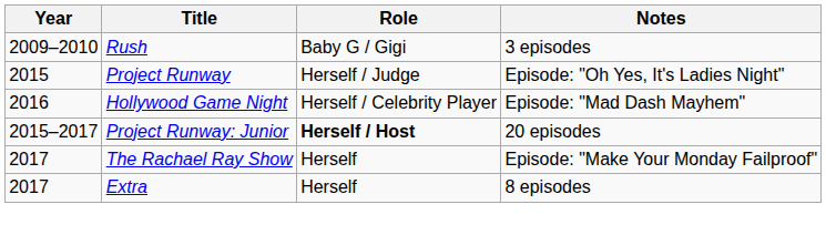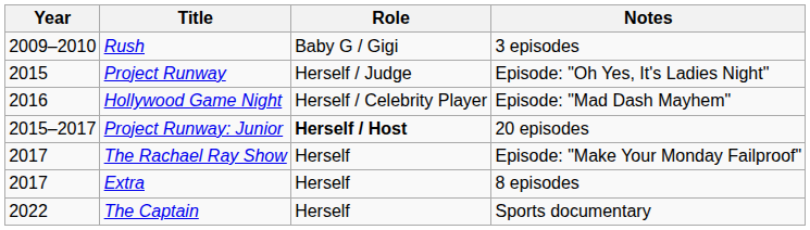+ row: 2022 | The Captain | Herself | Sports documentary
